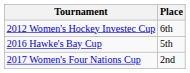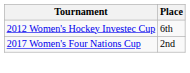- row: 2016 Hawke's Bay Cup | 5th
